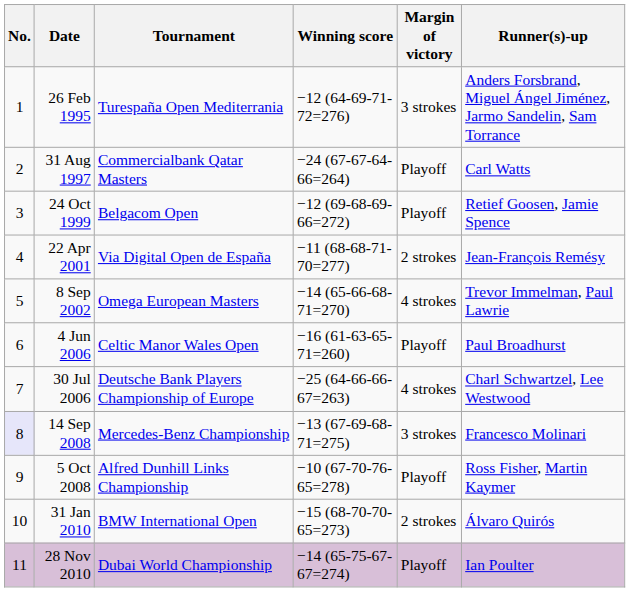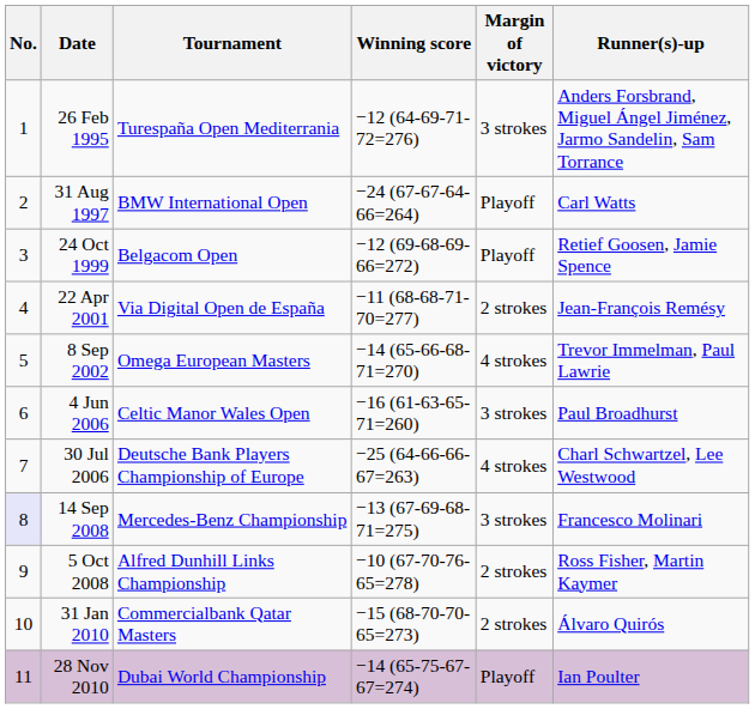31 Aug 1997 | Tournament: Commercialbank Qatar Masters -> BMW International Open
4 Jun 2006 | Margin of victory: Playoff -> 3 strokes
5 Oct 2008 | Margin of victory: Playoff -> 2 strokes
31 Jan 2010 | Tournament: BMW International Open -> Commercialbank Qatar Masters
